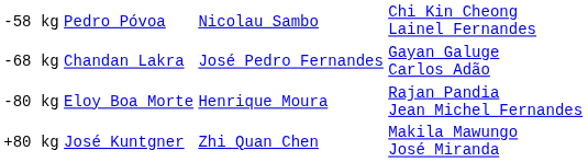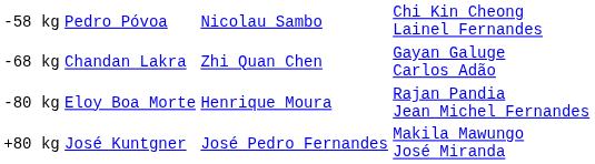-68 kg | column 3: José Pedro Fernandes -> Zhi Quan Chen
+80 kg | column 3: Zhi Quan Chen -> José Pedro Fernandes
